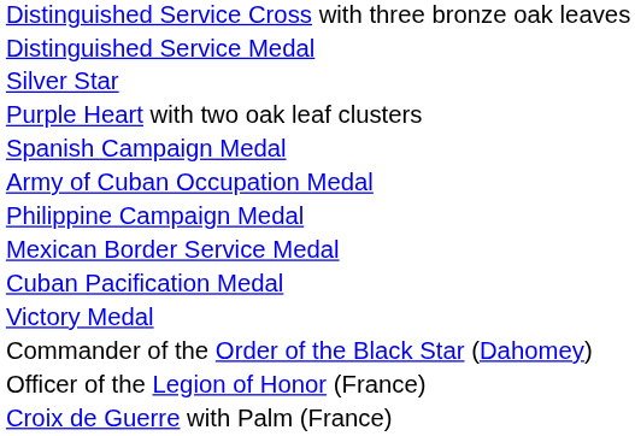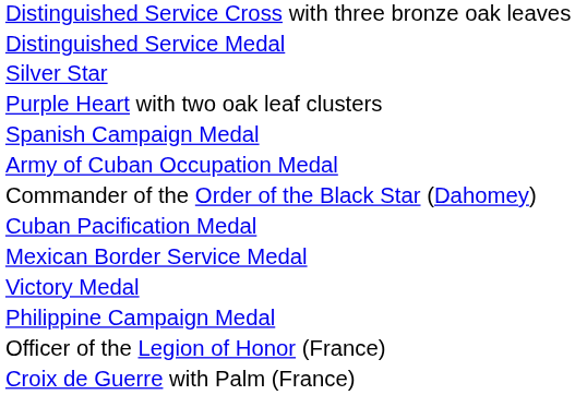rows swapped: Philippine Campaign Medal <-> Commander of the Order of the Black Star (Dahomey)
rows swapped: Cuban Pacification Medal <-> Mexican Border Service Medal
